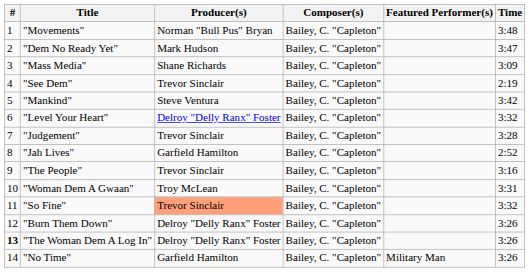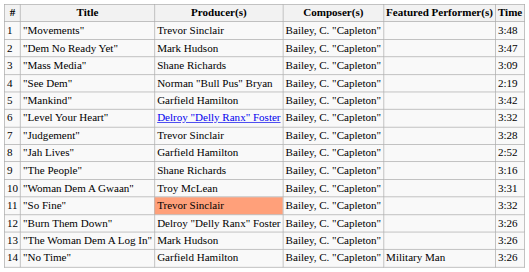"Movements" | Producer(s): Norman "Bull Pus" Bryan -> Trevor Sinclair
"See Dem" | Producer(s): Trevor Sinclair -> Norman "Bull Pus" Bryan
"Mankind" | Producer(s): Steve Ventura -> Garfield Hamilton
"The People" | Producer(s): Trevor Sinclair -> Shane Richards
"The Woman Dem A Log In" | #: bold -> normal
"The Woman Dem A Log In" | Producer(s): Delroy "Delly Ranx" Foster -> Mark Hudson
